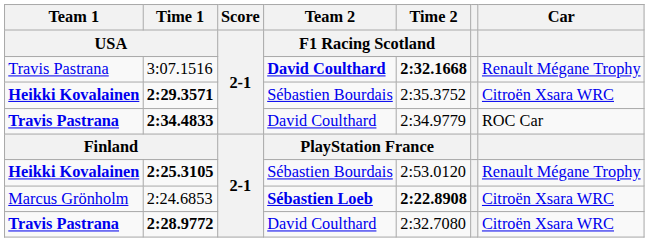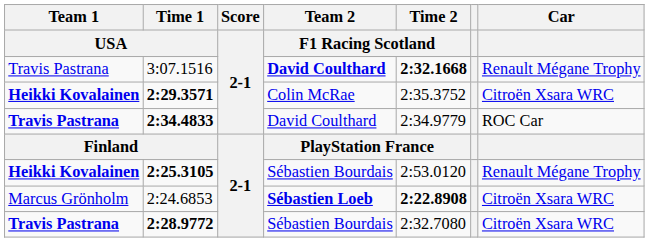2:29.3571 | Team 2 / F1 Racing Scotland: Sébastien Bourdais -> Colin McRae
2:28.9772 | Team 2 / F1 Racing Scotland: David Coulthard -> Sébastien Bourdais
